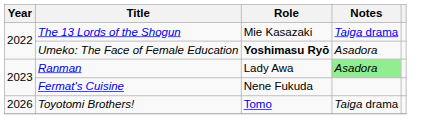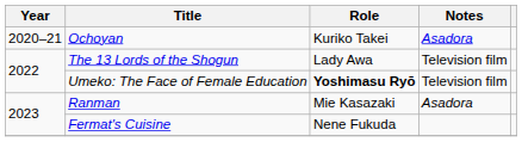+ row: 2020–21 | Ochoyan | Kuriko Takei | Asadora
The 13 Lords of the Shogun | Role: Mie Kasazaki -> Lady Awa
The 13 Lords of the Shogun | Notes: Taiga drama -> Television film
Umeko: The Face of Female Education | Notes: Asadora -> Television film
Ranman | Role: Lady Awa -> Mie Kasazaki
Ranman | Notes: lightgreen background -> no background
- row: 2026 | Toyotomi Brothers! | Tomo | Taiga drama
